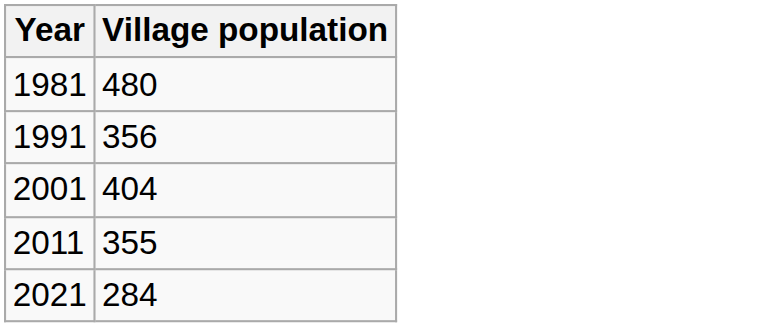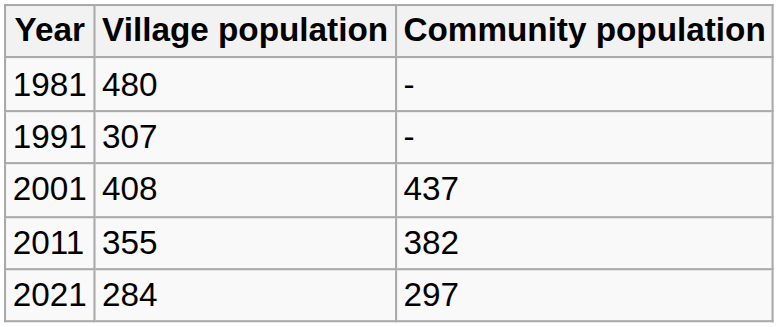+ column: Community population | - | - | 437 | 382 | 297
1991 | Village population: 356 -> 307
2001 | Village population: 404 -> 408
